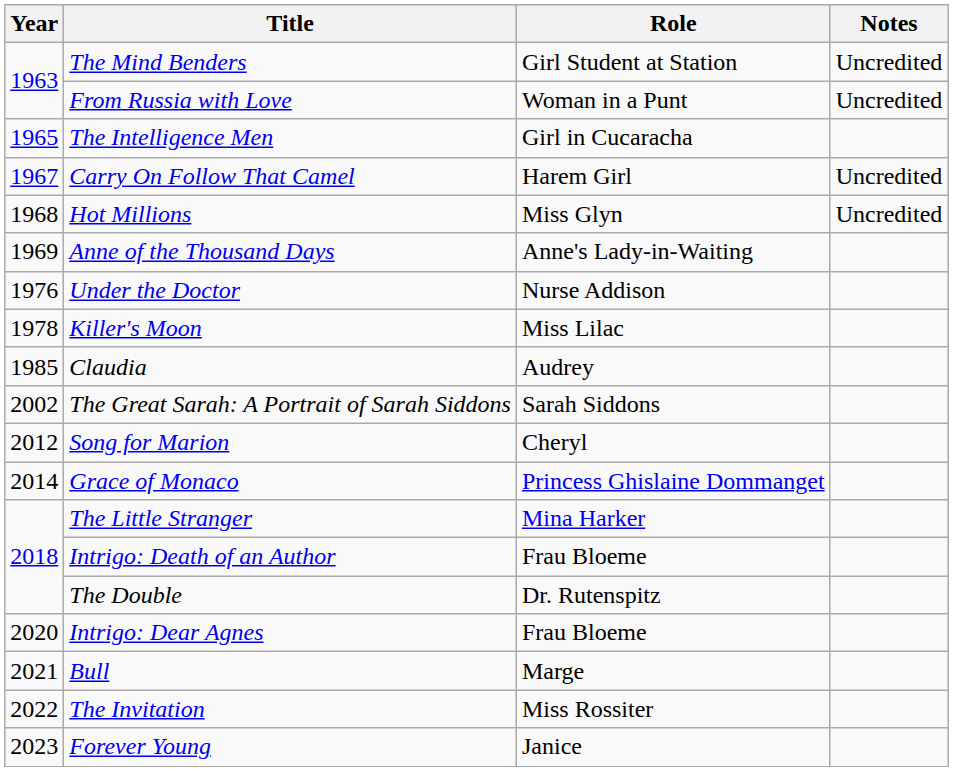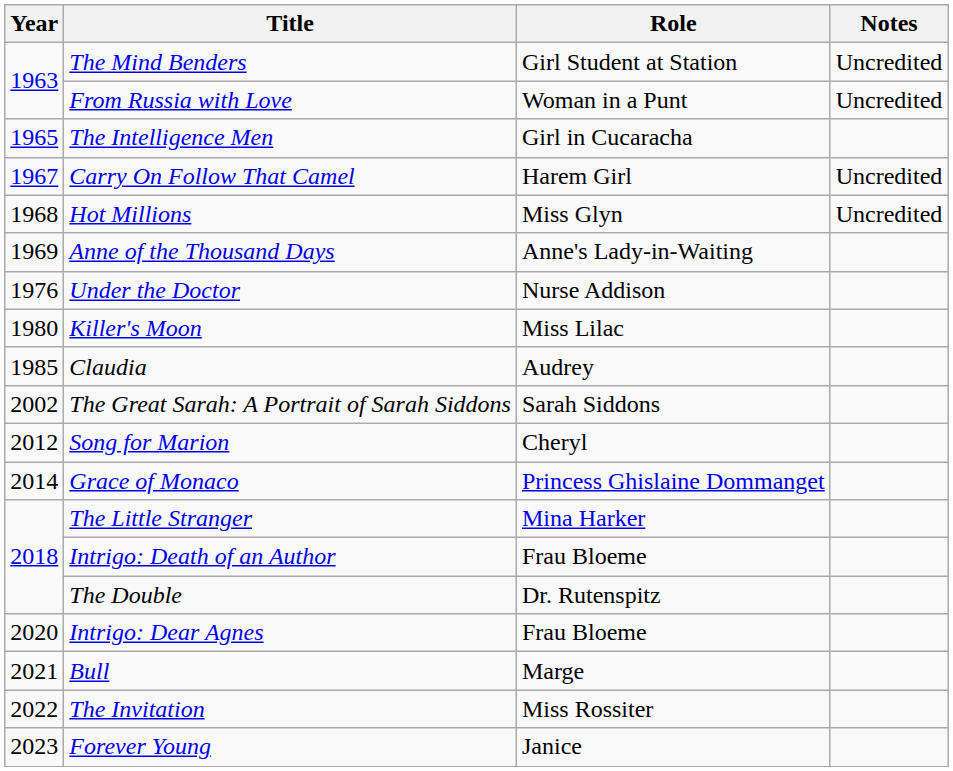Killer's Moon | Year: 1978 -> 1980
